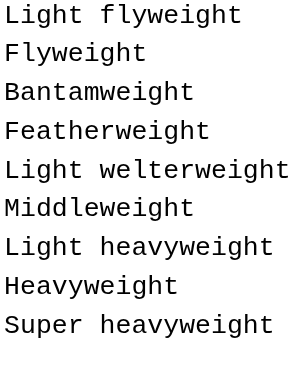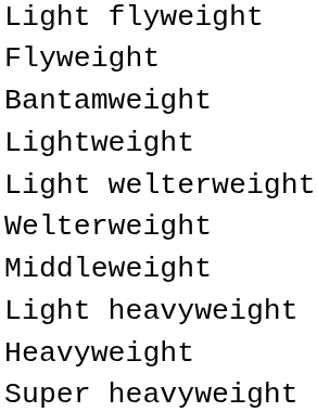- row: Featherweight
+ row: Lightweight
+ row: Welterweight
